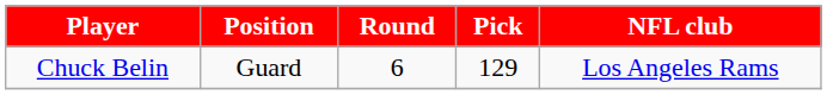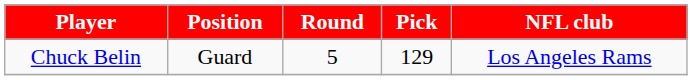Chuck Belin | Round: 6 -> 5
